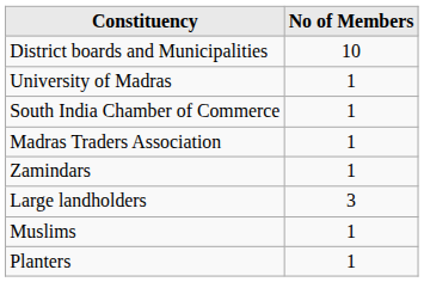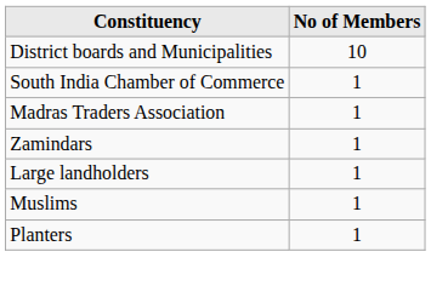- row: University of Madras | 1
Large landholders | No of Members: 3 -> 1
